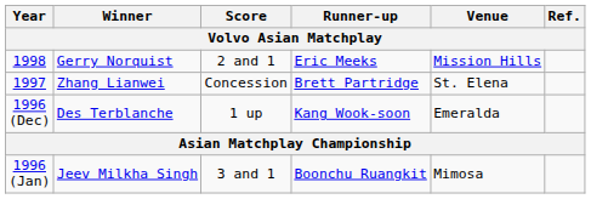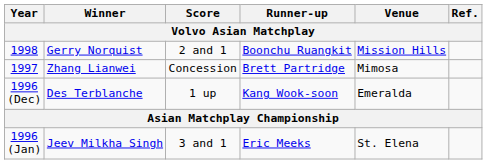1998 | Runner-up: Eric Meeks -> Boonchu Ruangkit
1997 | Venue: St. Elena -> Mimosa
1996 (Jan) | Runner-up: Boonchu Ruangkit -> Eric Meeks
1996 (Jan) | Venue: Mimosa -> St. Elena
